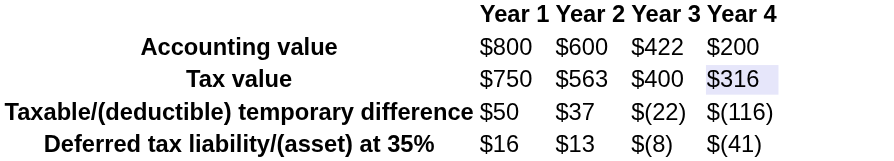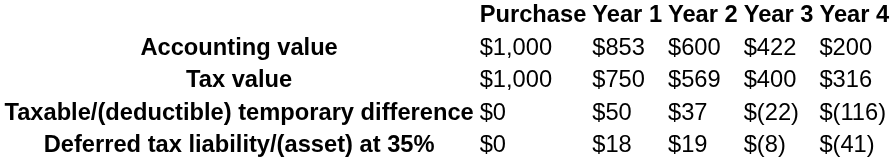+ column: Purchase | $1,000 | $1,000 | $0 | $0
Accounting value | Year 1: $800 -> $853
Tax value | Year 2: $563 -> $569
Tax value | Year 4: lavender background -> no background
Deferred tax liability/(asset) at 35% | Year 1: $16 -> $18
Deferred tax liability/(asset) at 35% | Year 2: $13 -> $19
